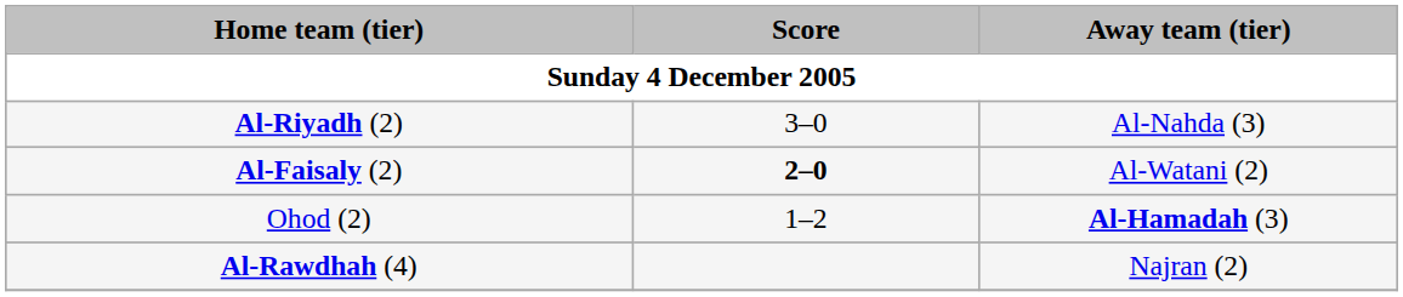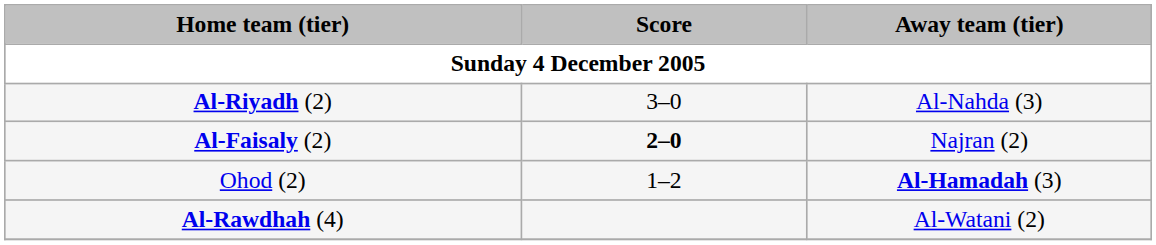Al-Faisaly (2) | Away team (tier): Al-Watani (2) -> Najran (2)
Al-Rawdhah (4) | Away team (tier): Najran (2) -> Al-Watani (2)
